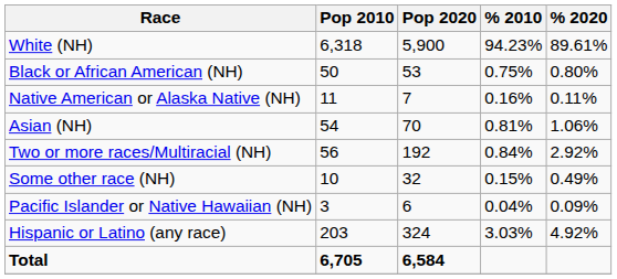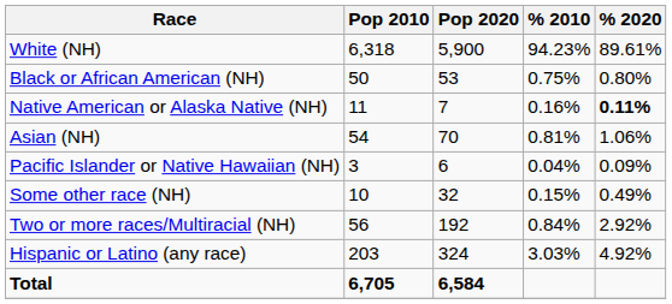Native American or Alaska Native (NH) | % 2020: normal -> bold
rows swapped: Pacific Islander or Native Hawaiian (NH) <-> Two or more races/Multiracial (NH)
